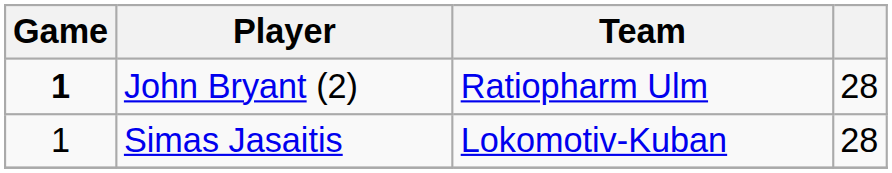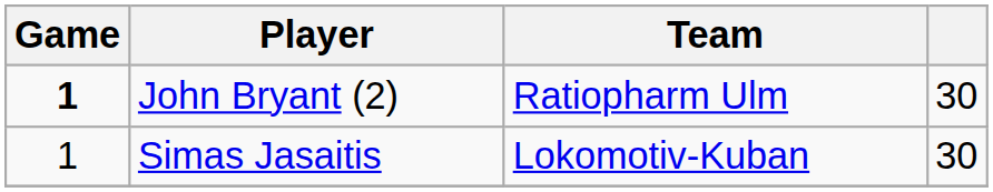John Bryant (2) | column 4: 28 -> 30
Simas Jasaitis | column 4: 28 -> 30
